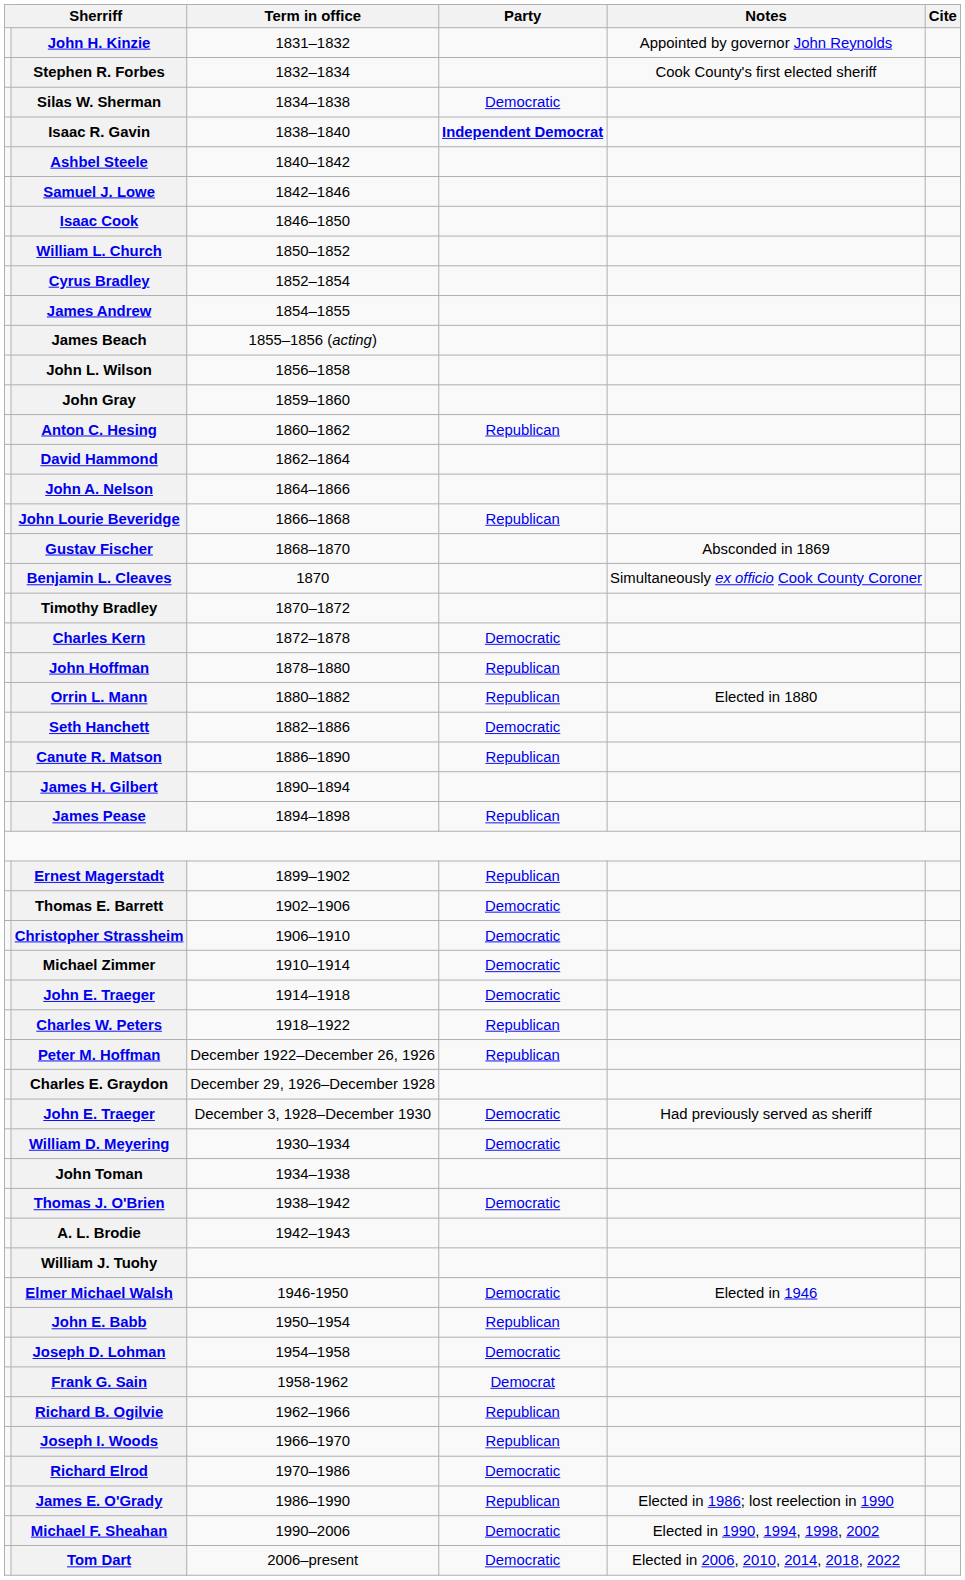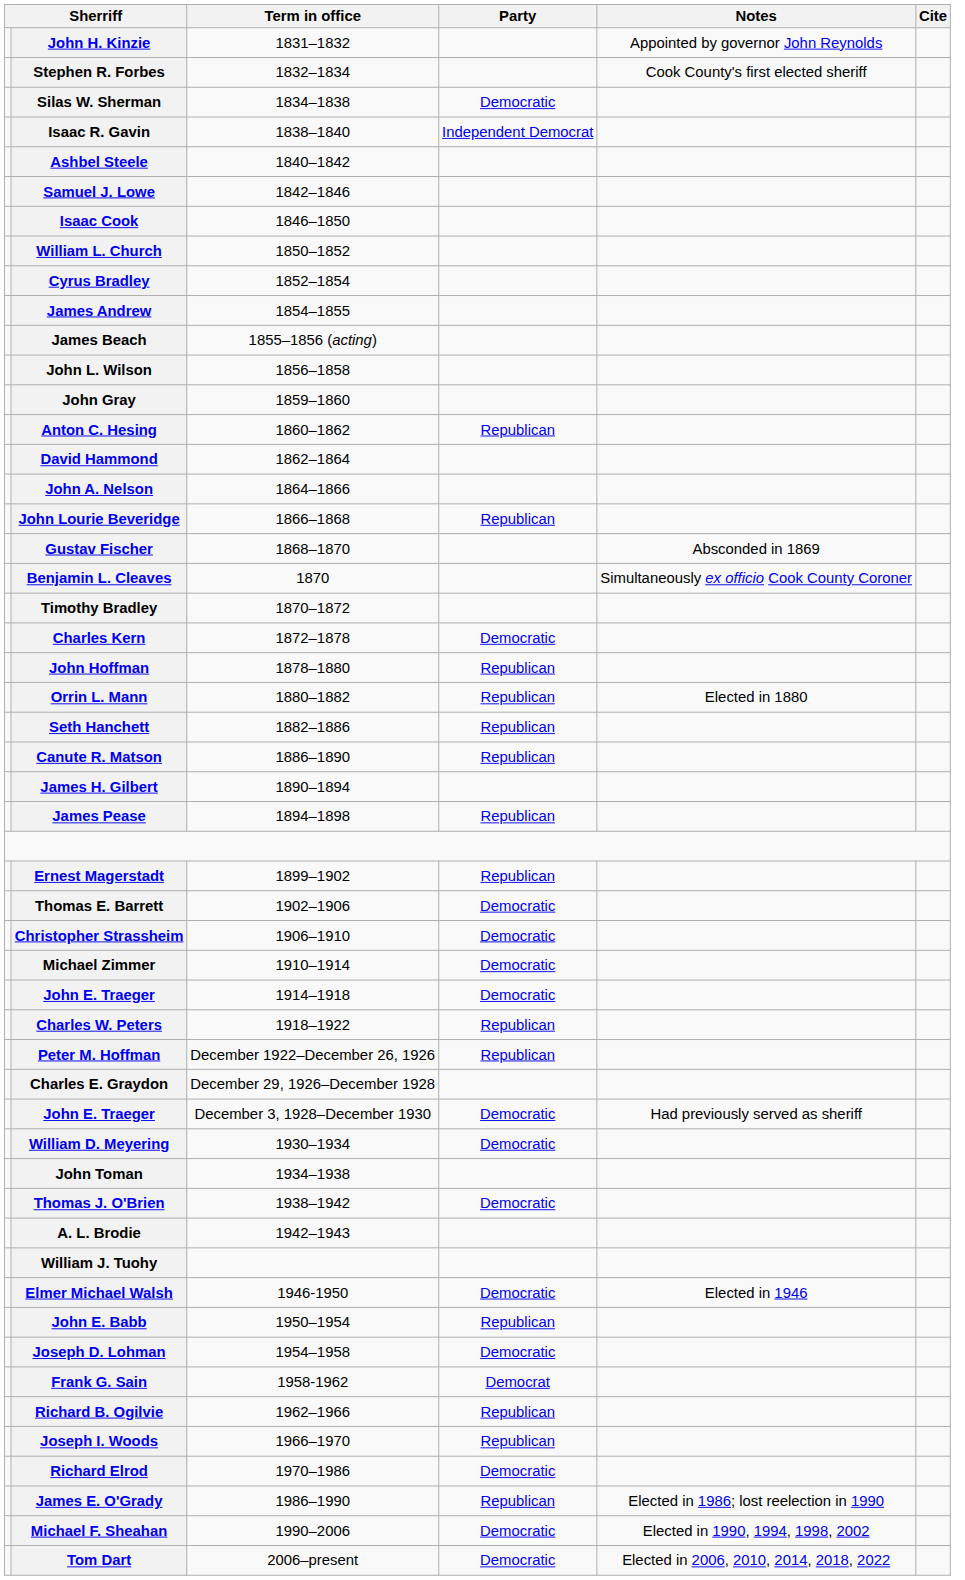Isaac R. Gavin | Party: bold -> normal
Seth Hanchett | Party: Democratic -> Republican
